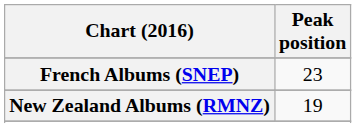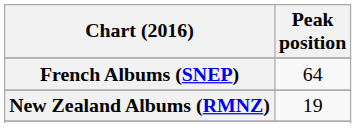French Albums (SNEP) | Peak position: 23 -> 64
